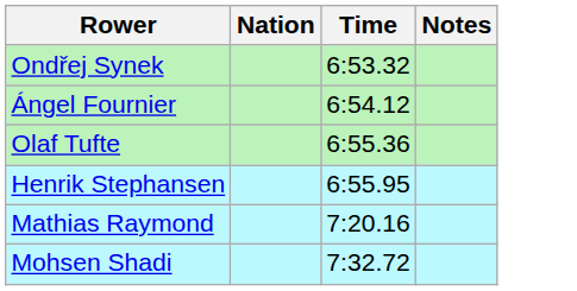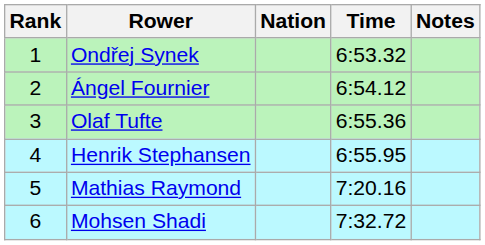+ column: Rank | 1 | 2 | 3 | 4 | 5 | 6
